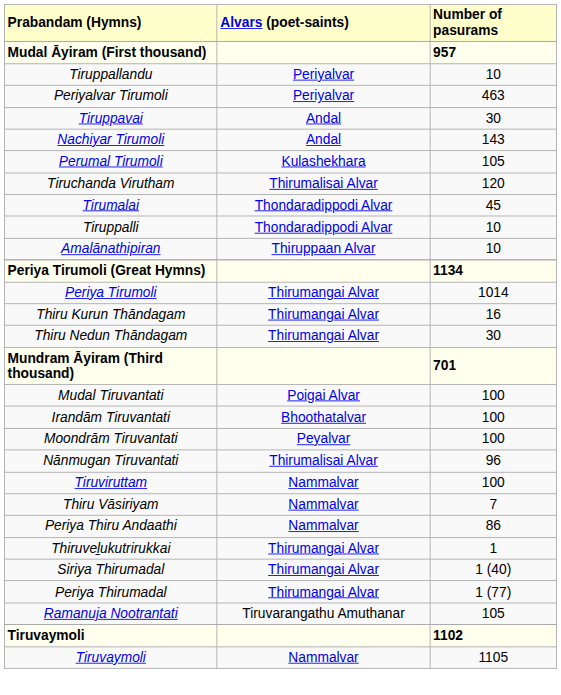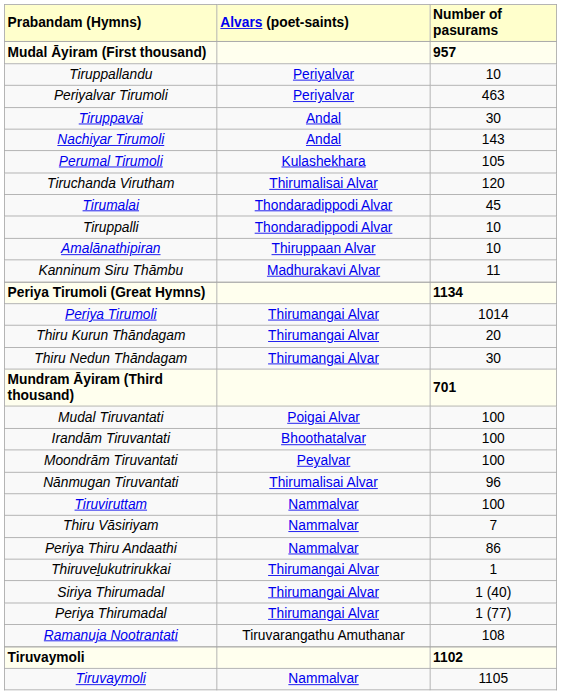+ row: Kanninum Siru Thāmbu | Madhurakavi Alvar | 11
Thiru Kurun Thāndagam | Number of pasurams: 16 -> 20
Ramanuja Nootrantati | Number of pasurams: 105 -> 108
